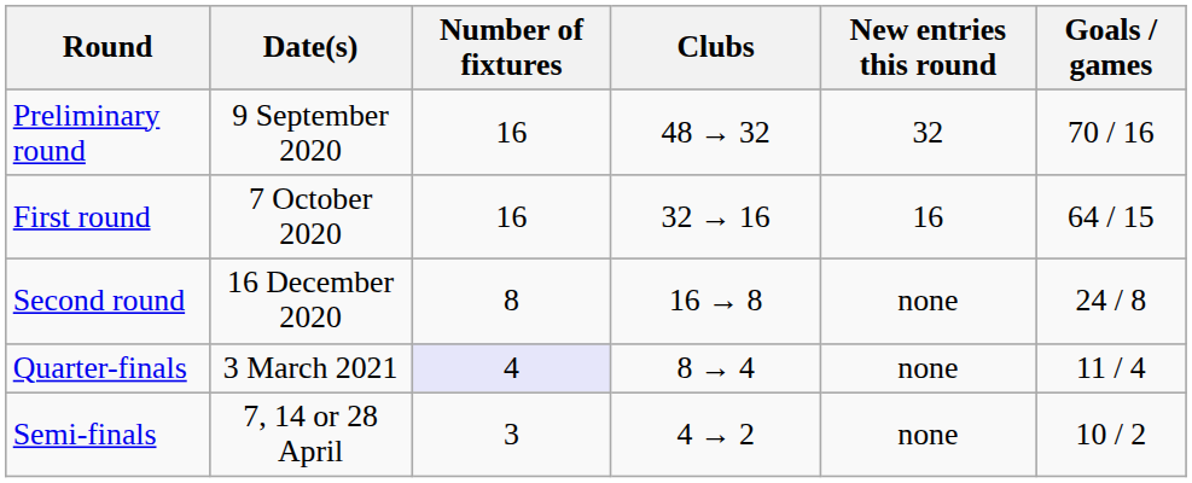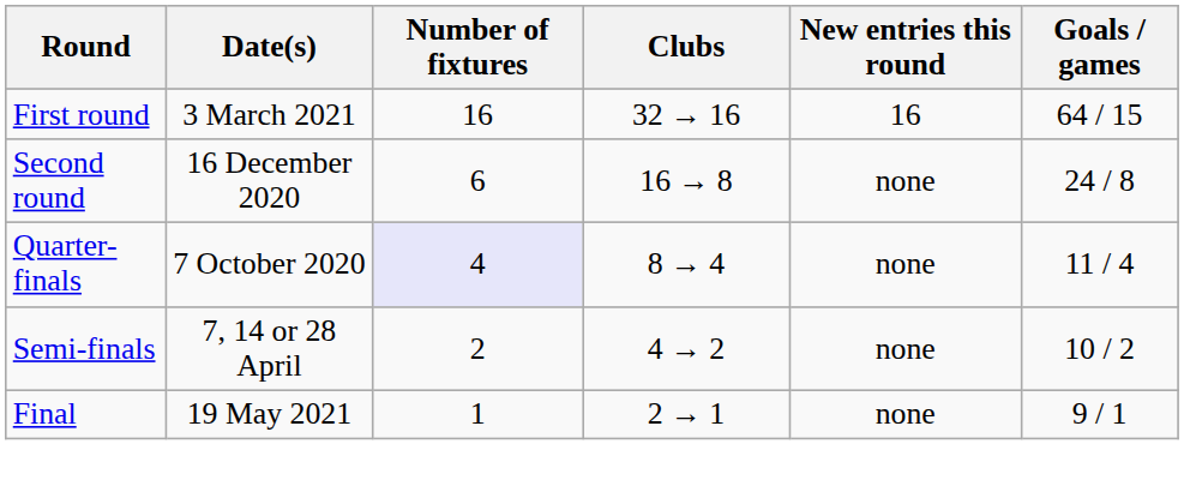- row: Preliminary round | 9 September 2020 | 16 | 48 → 32 | 32 | 70 / 16
First round | Date(s): 7 October 2020 -> 3 March 2021
Second round | Number of fixtures: 8 -> 6
Quarter-finals | Date(s): 3 March 2021 -> 7 October 2020
Semi-finals | Number of fixtures: 3 -> 2
+ row: Final | 19 May 2021 | 1 | 2 → 1 | none | 9 / 1
